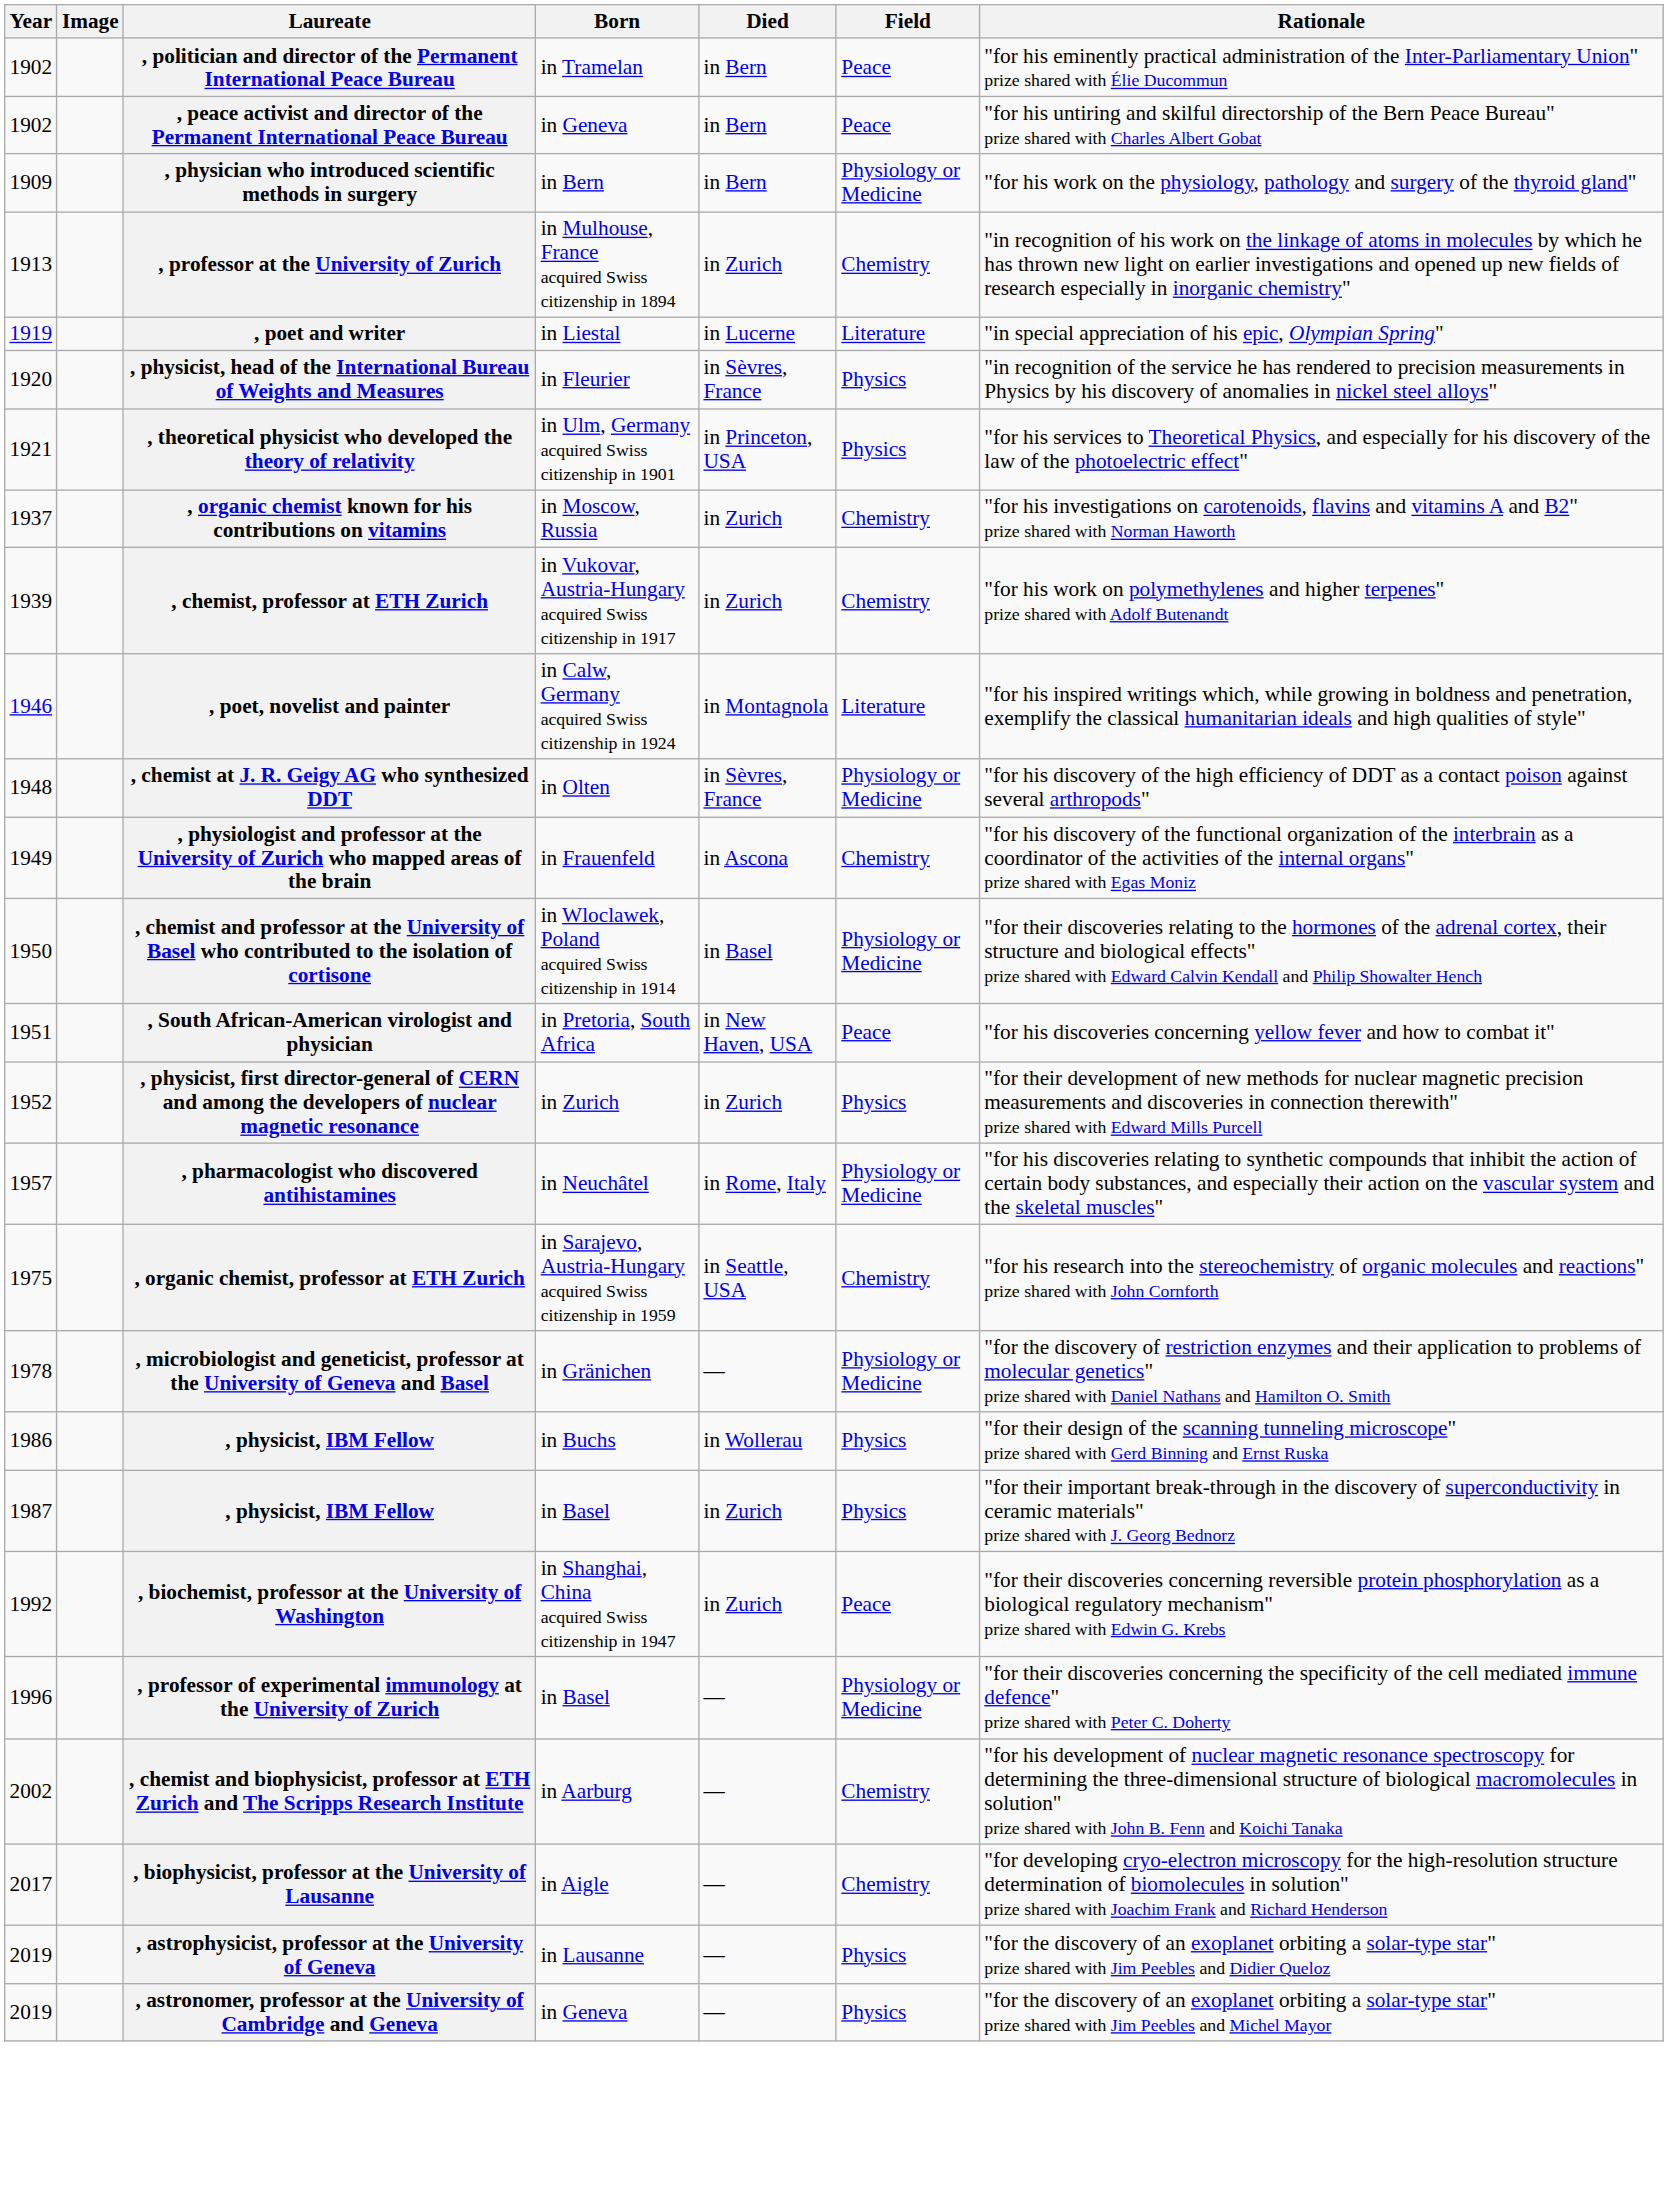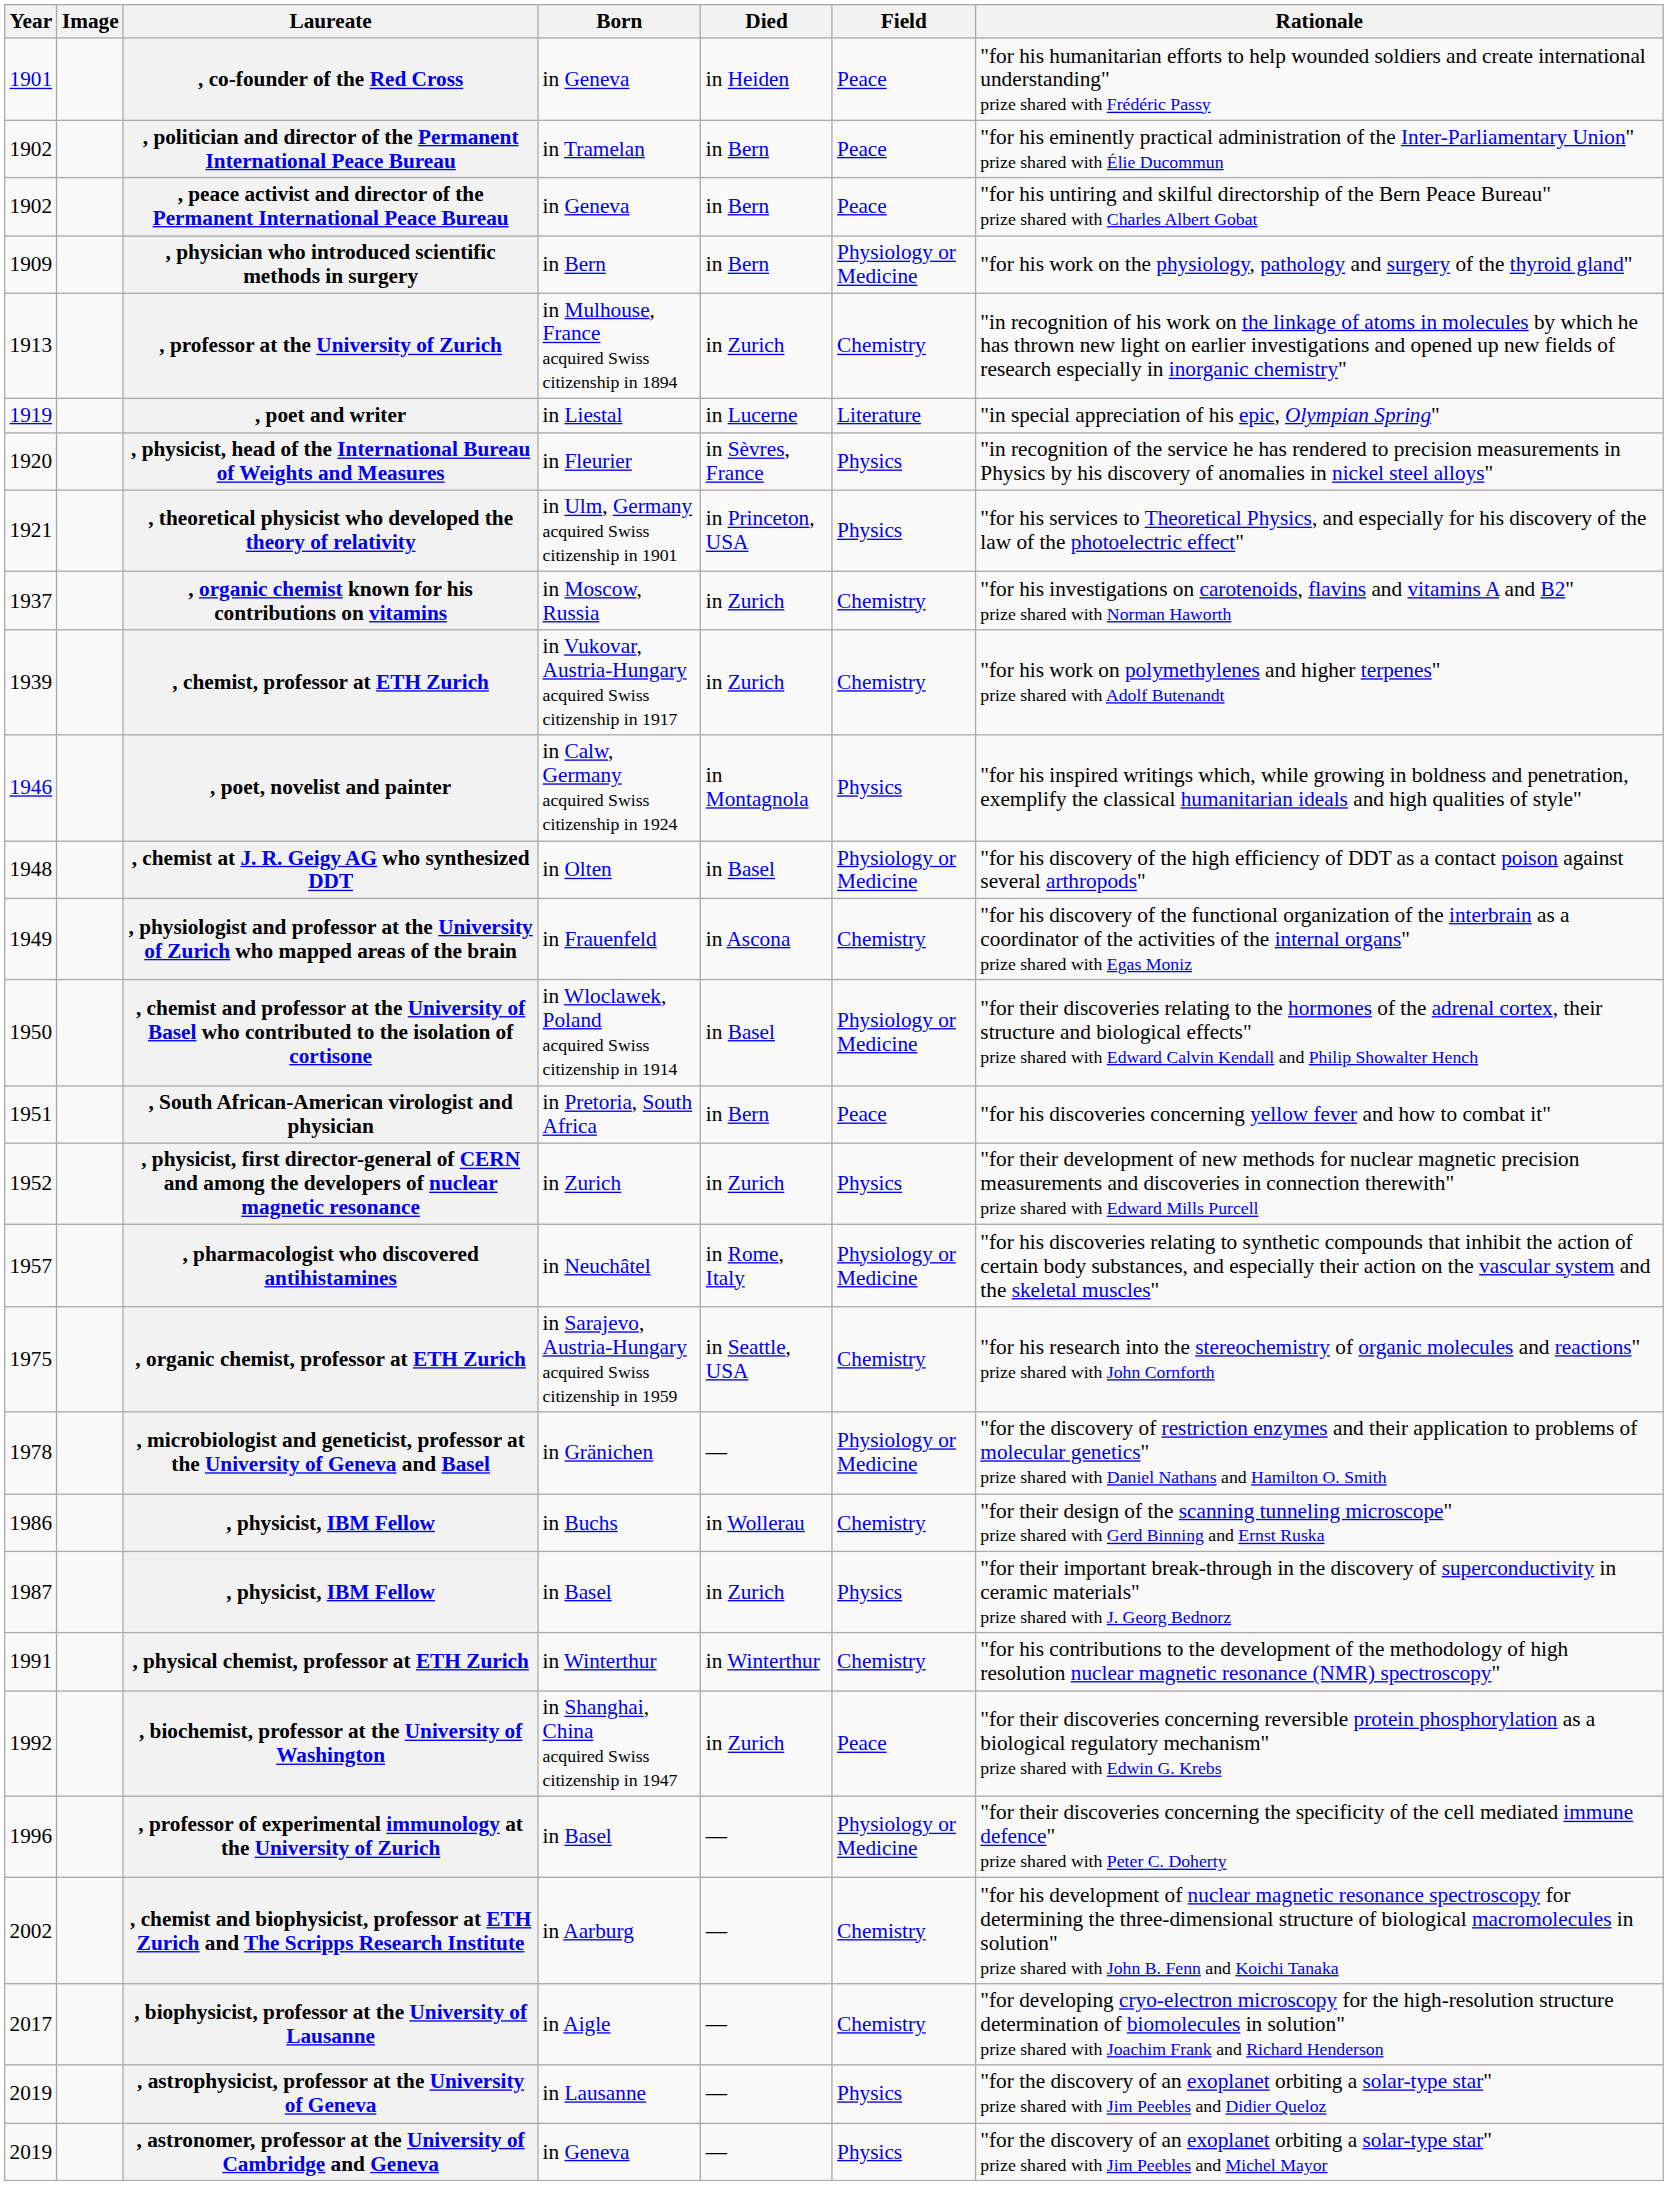+ row: 1901 | , co-founder of the Red Cross | in Geneva | in Heiden | Peace | "for his humanitarian efforts to help wounded soldiers and create international understanding" prize shared with Frédéric Passy
, poet, novelist and painter | Field: Literature -> Physics
, chemist at J. R. Geigy AG who synthesized DDT | Died: in Sèvres, France -> in Basel
, South African-American virologist and physician | Died: in New Haven, USA -> in Bern
1986 / , physicist, IBM Fellow | Field: Physics -> Chemistry
+ row: 1991 | , physical chemist, professor at ETH Zurich | in Winterthur | in Winterthur | Chemistry | "for his contributions to the development of the methodology of high resolution nuclear magnetic resonance (NMR) spectroscopy"
